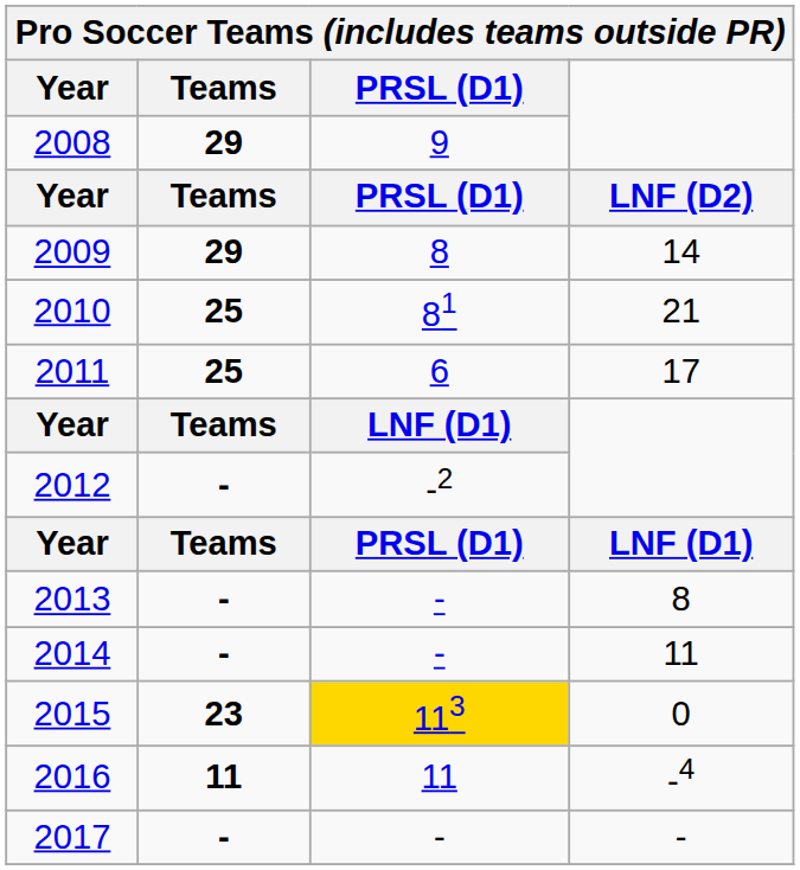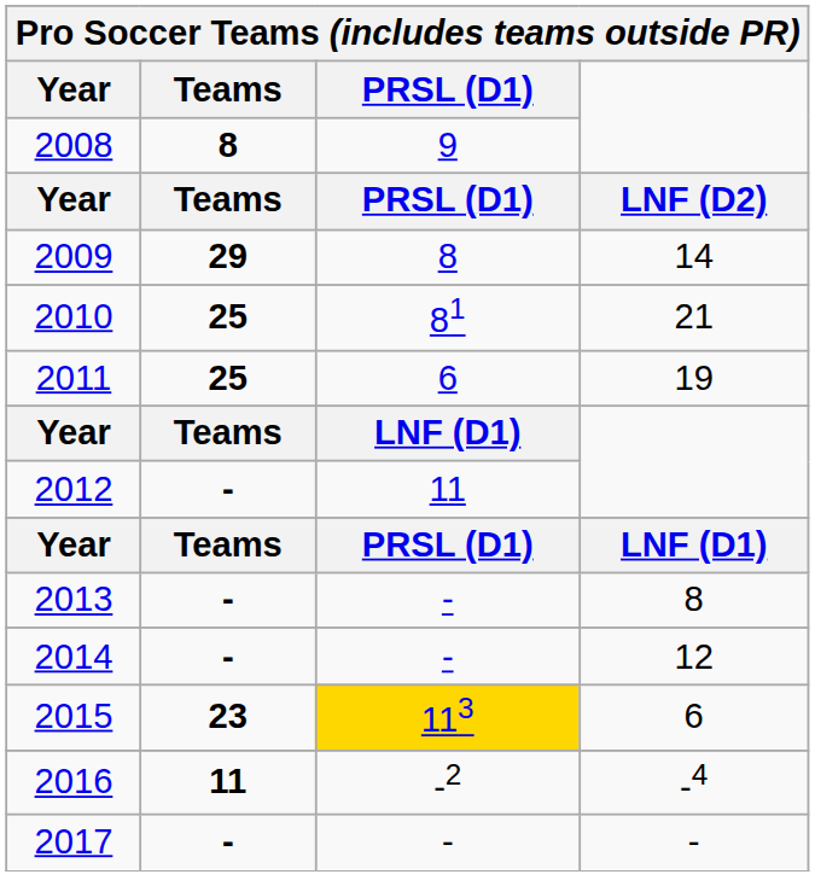2008 | Teams: 29 -> 8
2011 | column 4: 17 -> 19
2012 | PRSL (D1): -2 -> 11
2014 | column 4: 11 -> 12
2015 | column 4: 0 -> 6
2016 | PRSL (D1): 11 -> -2
